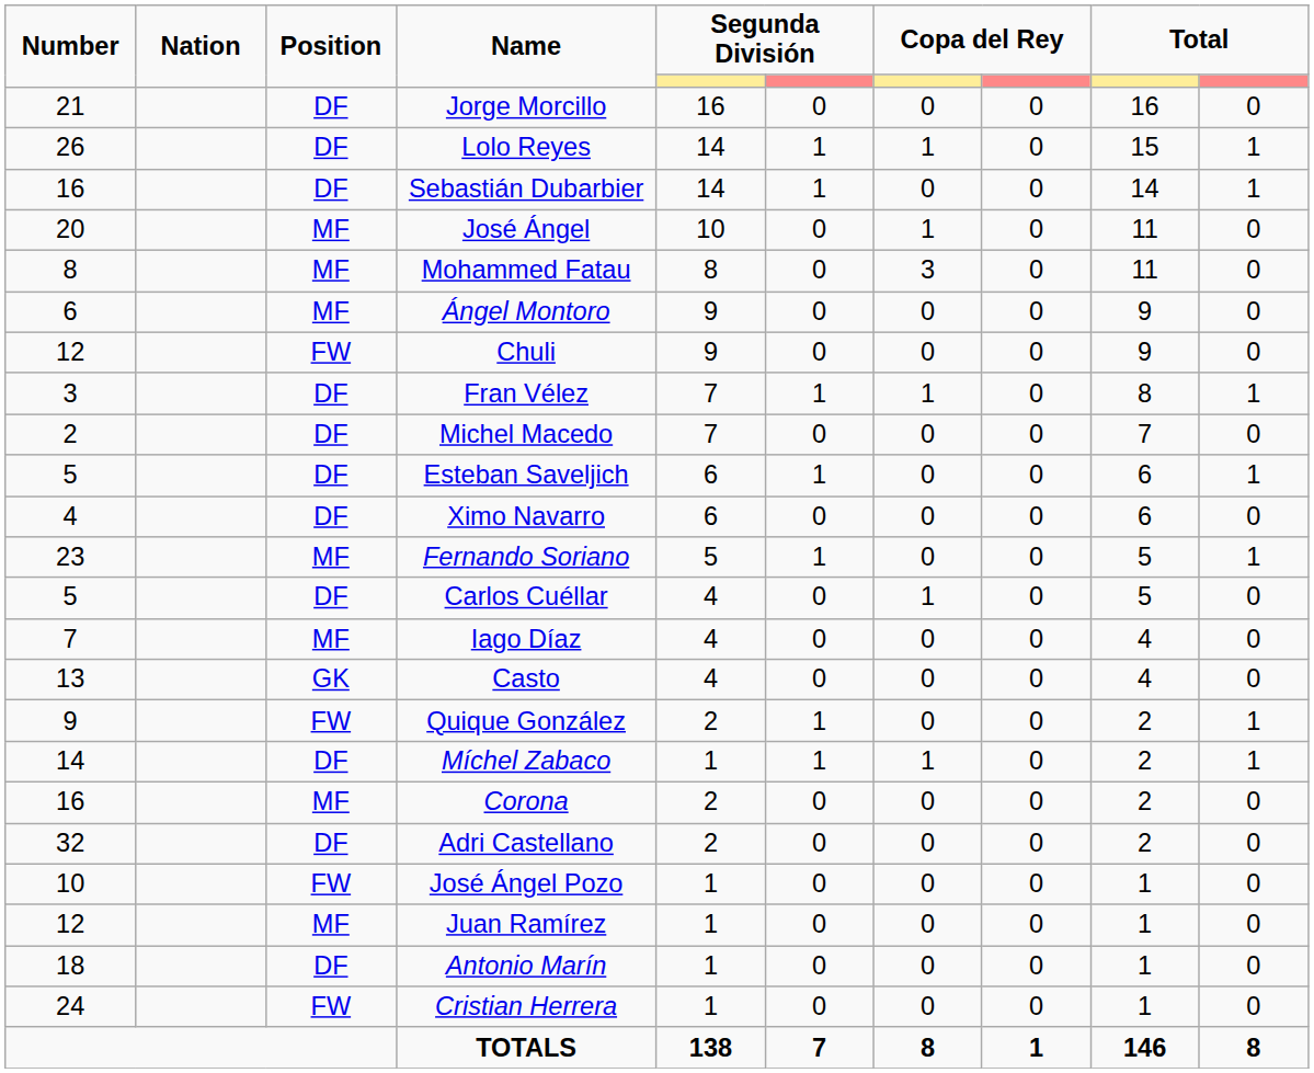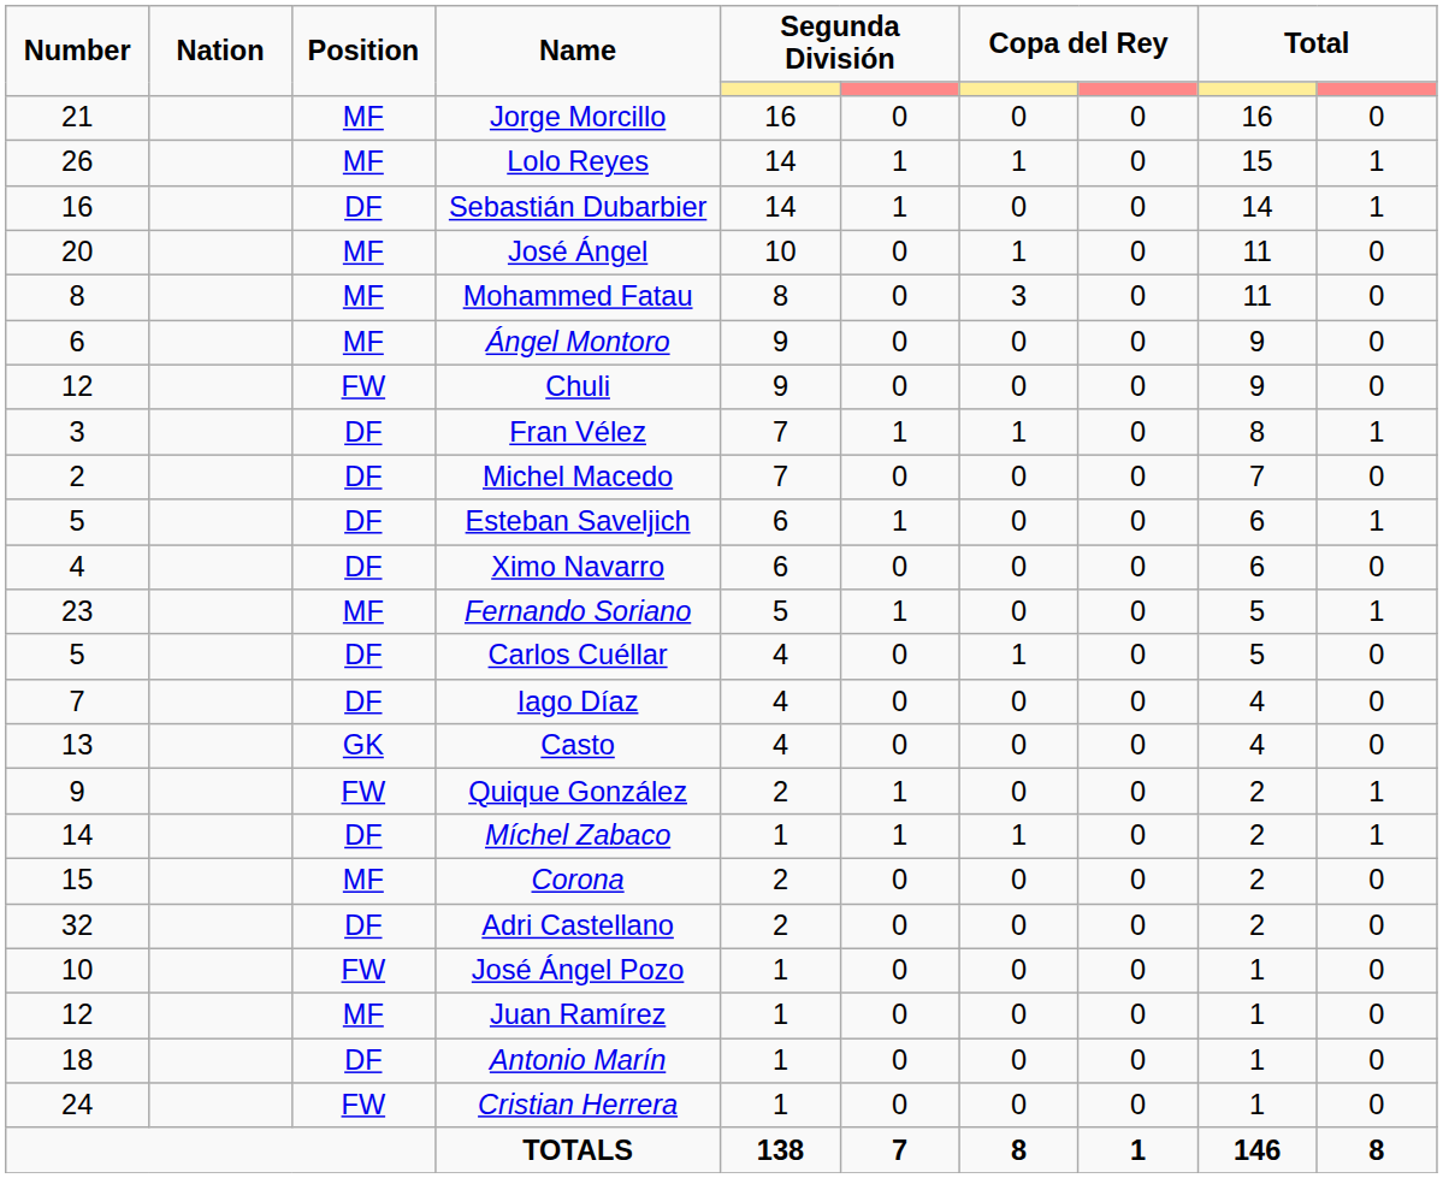Jorge Morcillo | Position: DF -> MF
Lolo Reyes | Position: DF -> MF
Iago Díaz | Position: MF -> DF
Corona | Number: 16 -> 15
